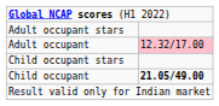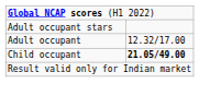Adult occupant | column 2: pink background -> no background
- row: Child occupant stars
